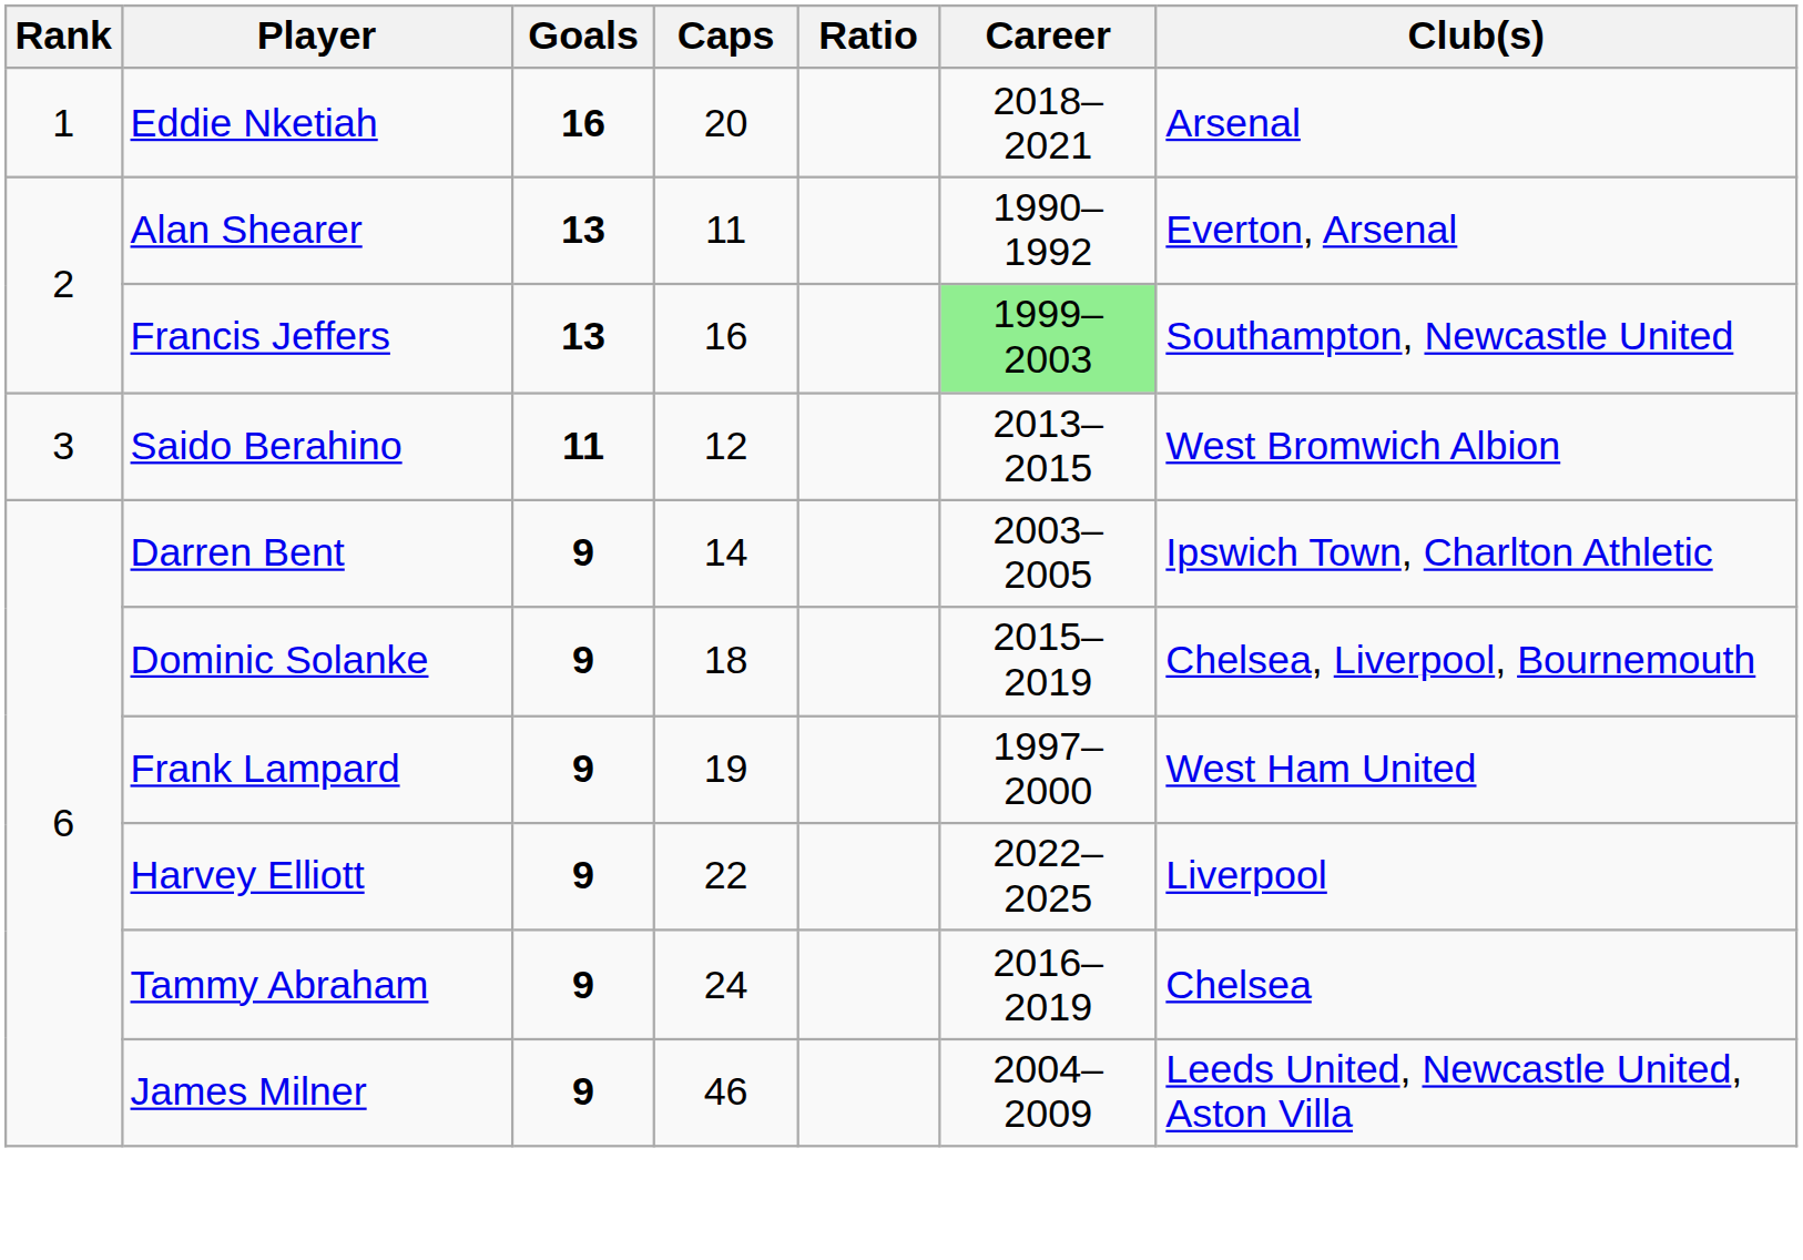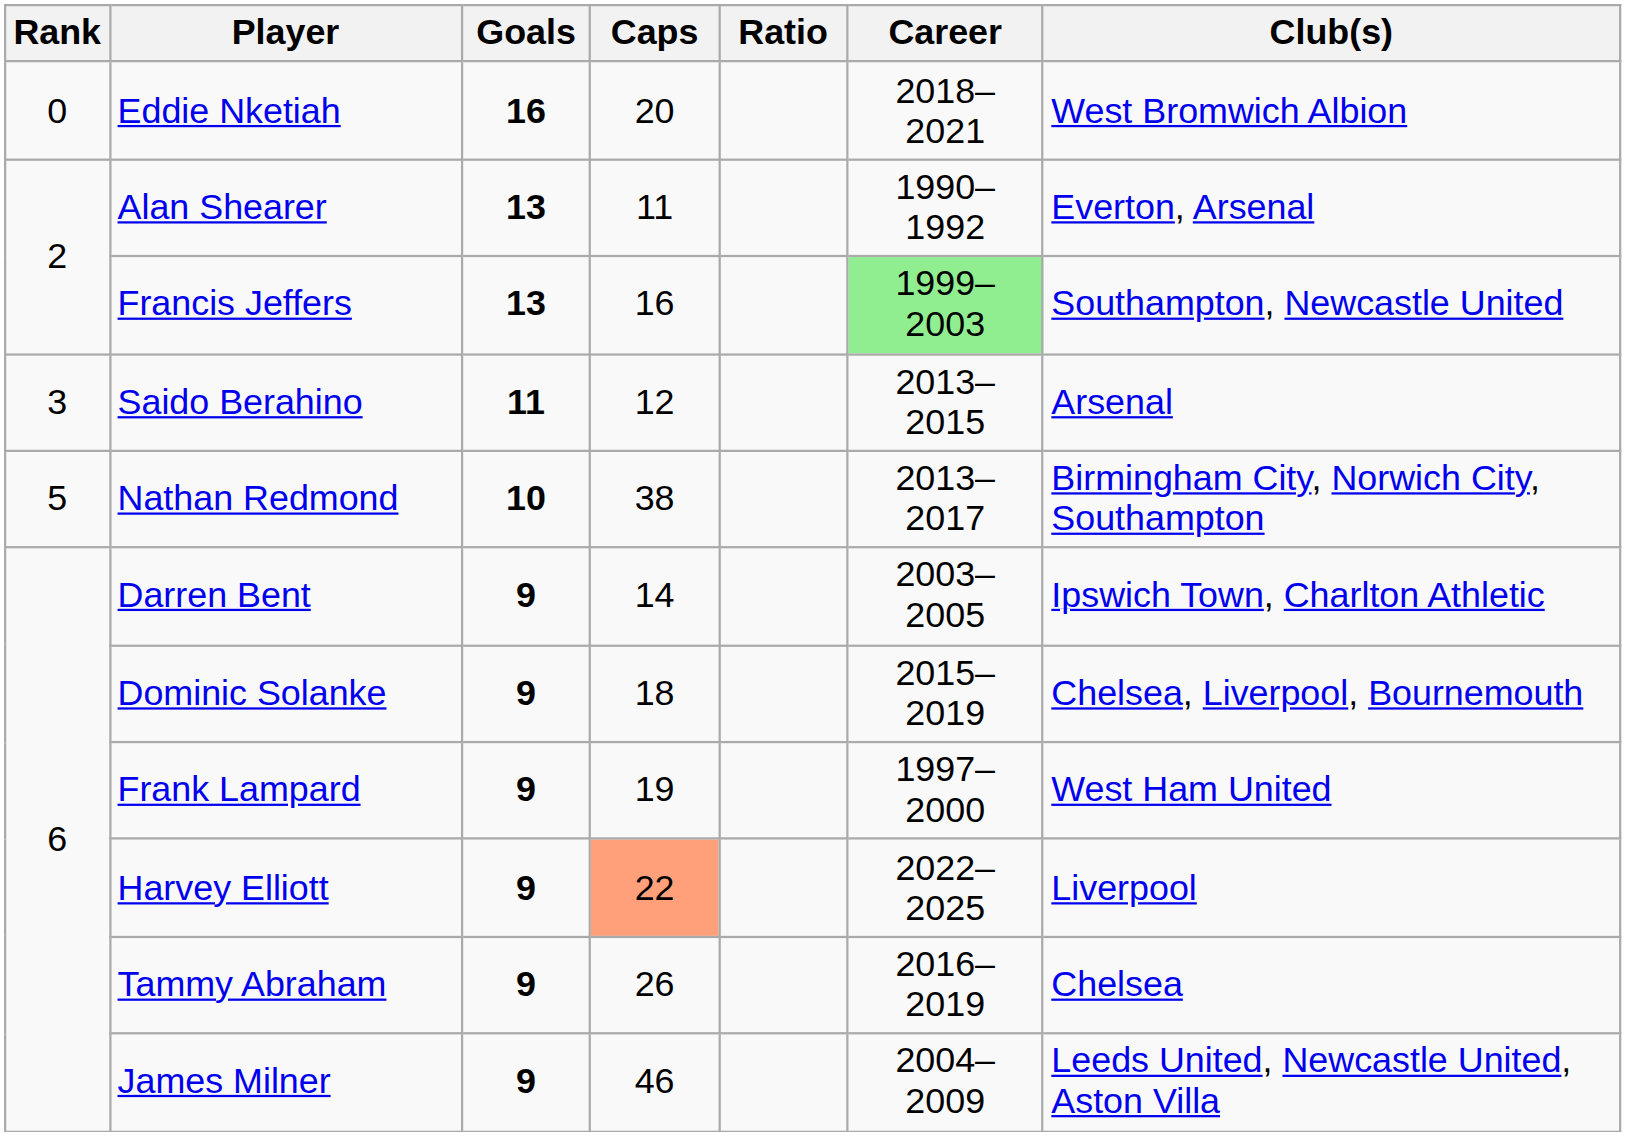Eddie Nketiah | Rank: 1 -> 0
Eddie Nketiah | Club(s): Arsenal -> West Bromwich Albion
Saido Berahino | Club(s): West Bromwich Albion -> Arsenal
+ row: 5 | Nathan Redmond | 10 | 38 | 2013–2017 | Birmingham City, Norwich City, Southampton
Harvey Elliott | Caps: no background -> lightsalmon background
Tammy Abraham | Caps: 24 -> 26
